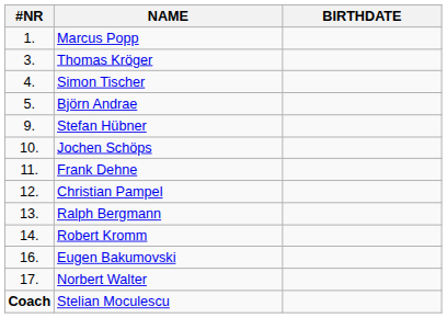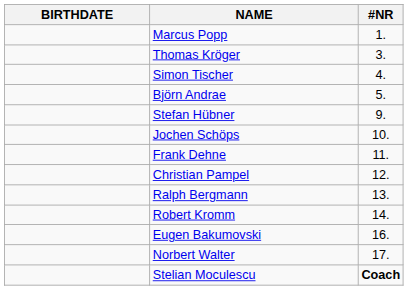columns swapped: #NR <-> BIRTHDATE
